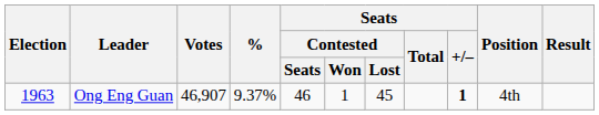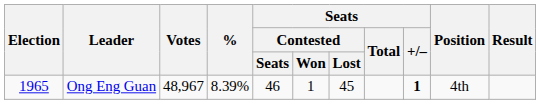Ong Eng Guan | Election: 1963 -> 1965
Ong Eng Guan | Votes: 46,907 -> 48,967
Ong Eng Guan | %: 9.37% -> 8.39%
